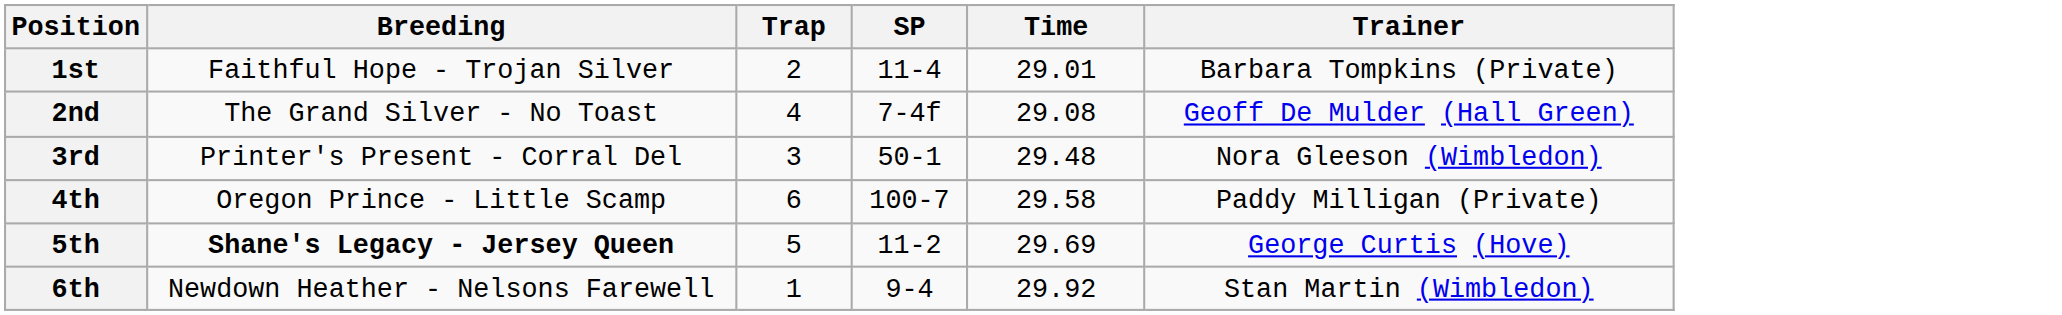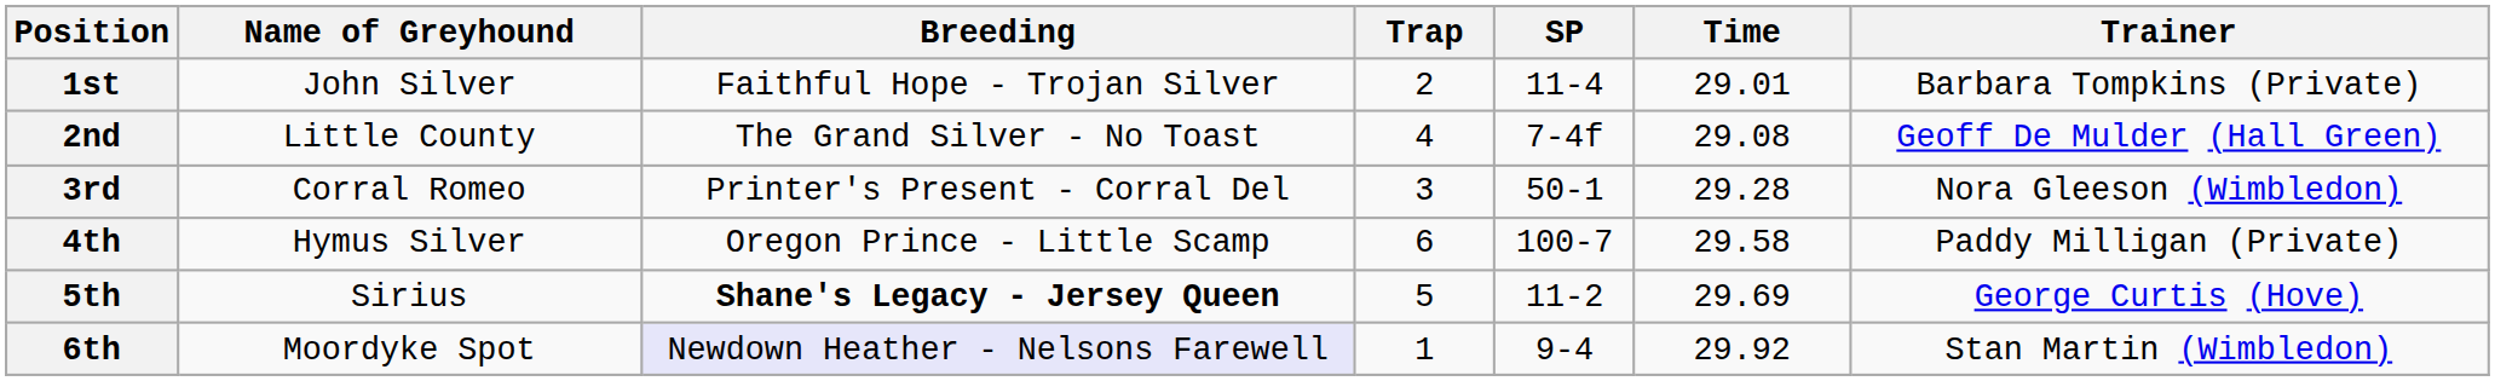+ column: Name of Greyhound | John Silver | Little County | Corral Romeo | Hymus Silver | Sirius | Moordyke Spot
3rd | Time: 29.48 -> 29.28
6th | Breeding: no background -> lavender background
